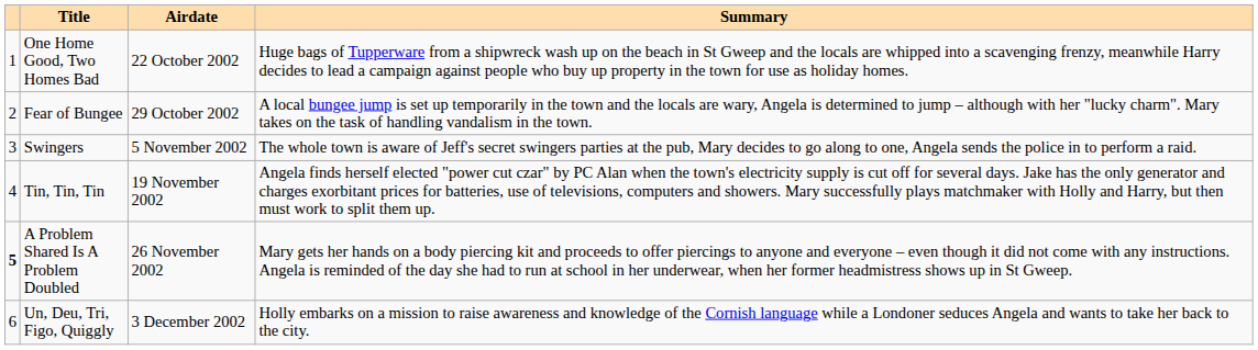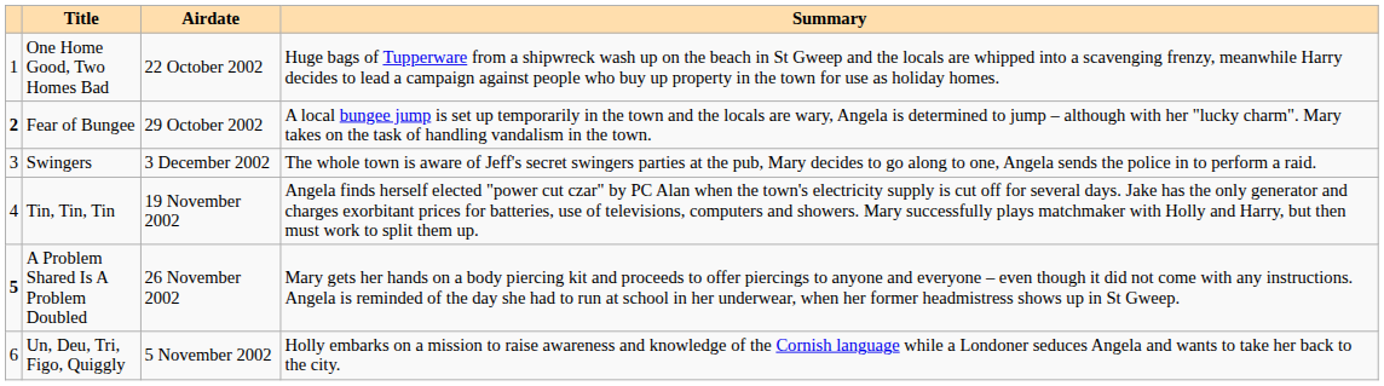Fear of Bungee | column 1: normal -> bold
Swingers | Airdate: 5 November 2002 -> 3 December 2002
Un, Deu, Tri, Figo, Quiggly | Airdate: 3 December 2002 -> 5 November 2002
